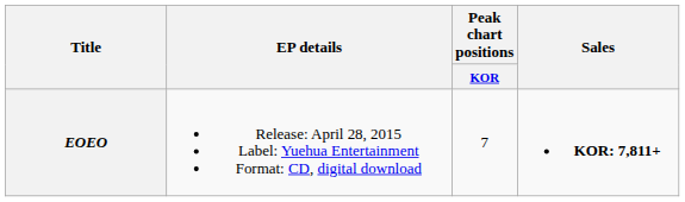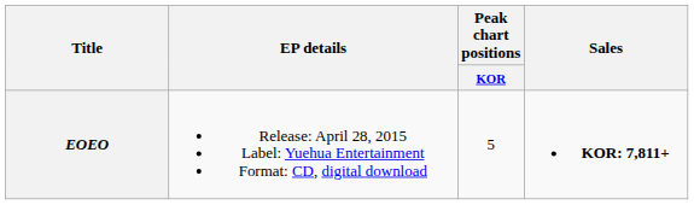EOEO | Peak chart positions / KOR: 7 -> 5
